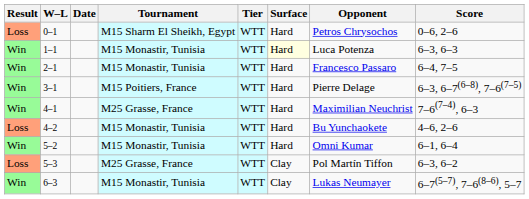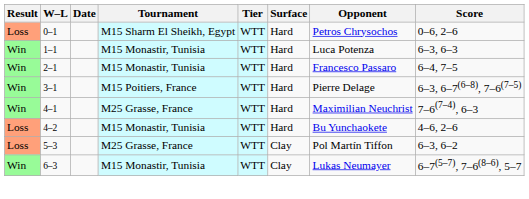1–1 | Surface: lightyellow background -> no background
- row: Win | 5–2 | M15 Monastir, Tunisia | WTT | Hard | Omni Kumar | 6–1, 6–4
